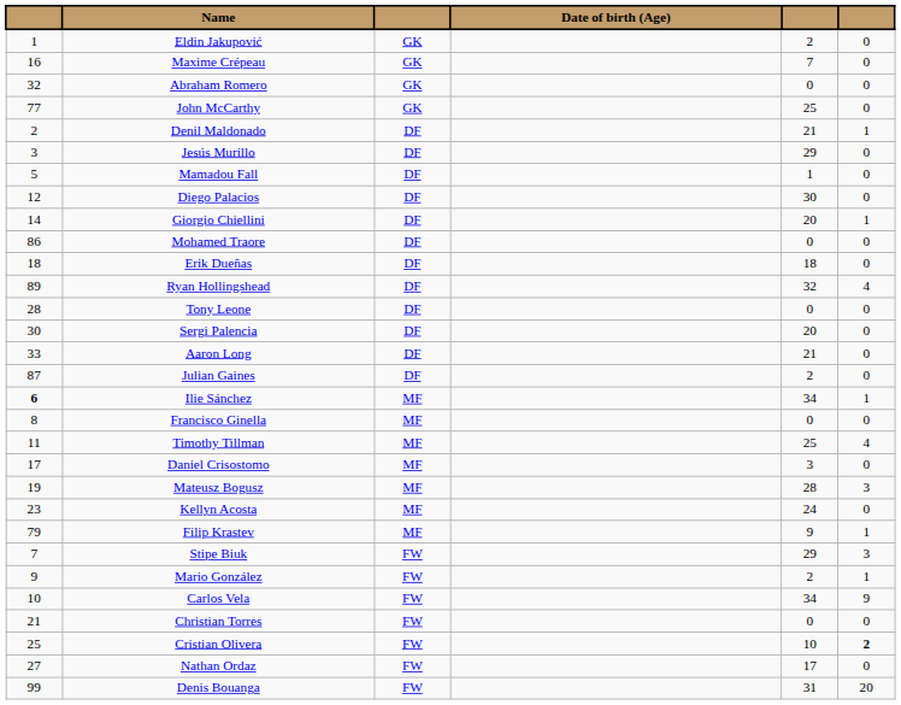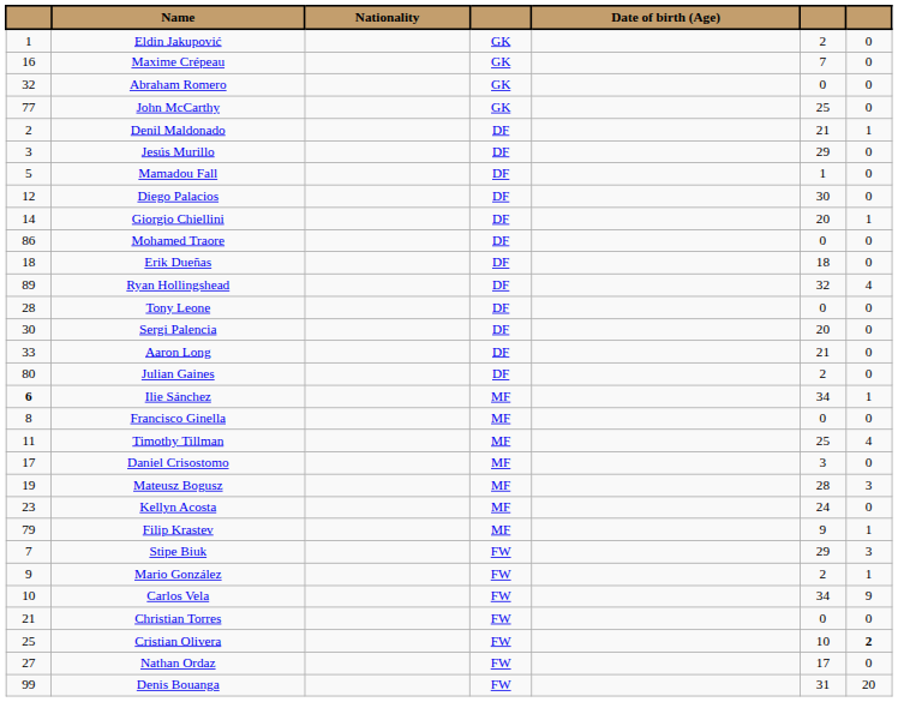+ column: Nationality
Julian Gaines | column 1: 87 -> 80
